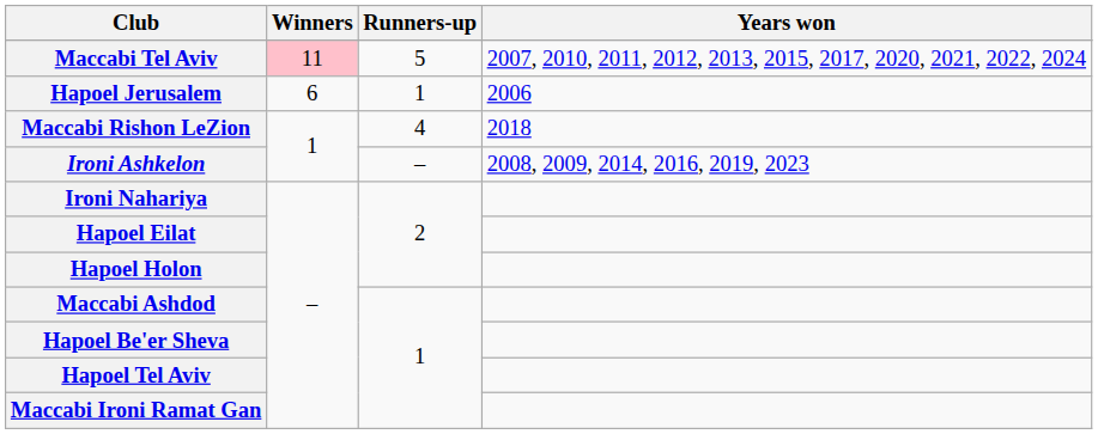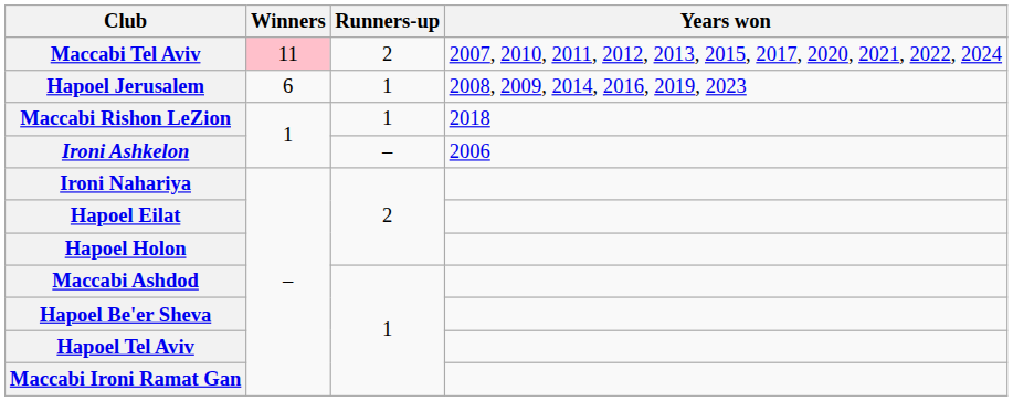Maccabi Tel Aviv | Runners-up: 5 -> 2
Hapoel Jerusalem | Years won: 2006 -> 2008, 2009, 2014, 2016, 2019, 2023
Maccabi Rishon LeZion | Runners-up: 4 -> 1
Ironi Ashkelon | Years won: 2008, 2009, 2014, 2016, 2019, 2023 -> 2006
